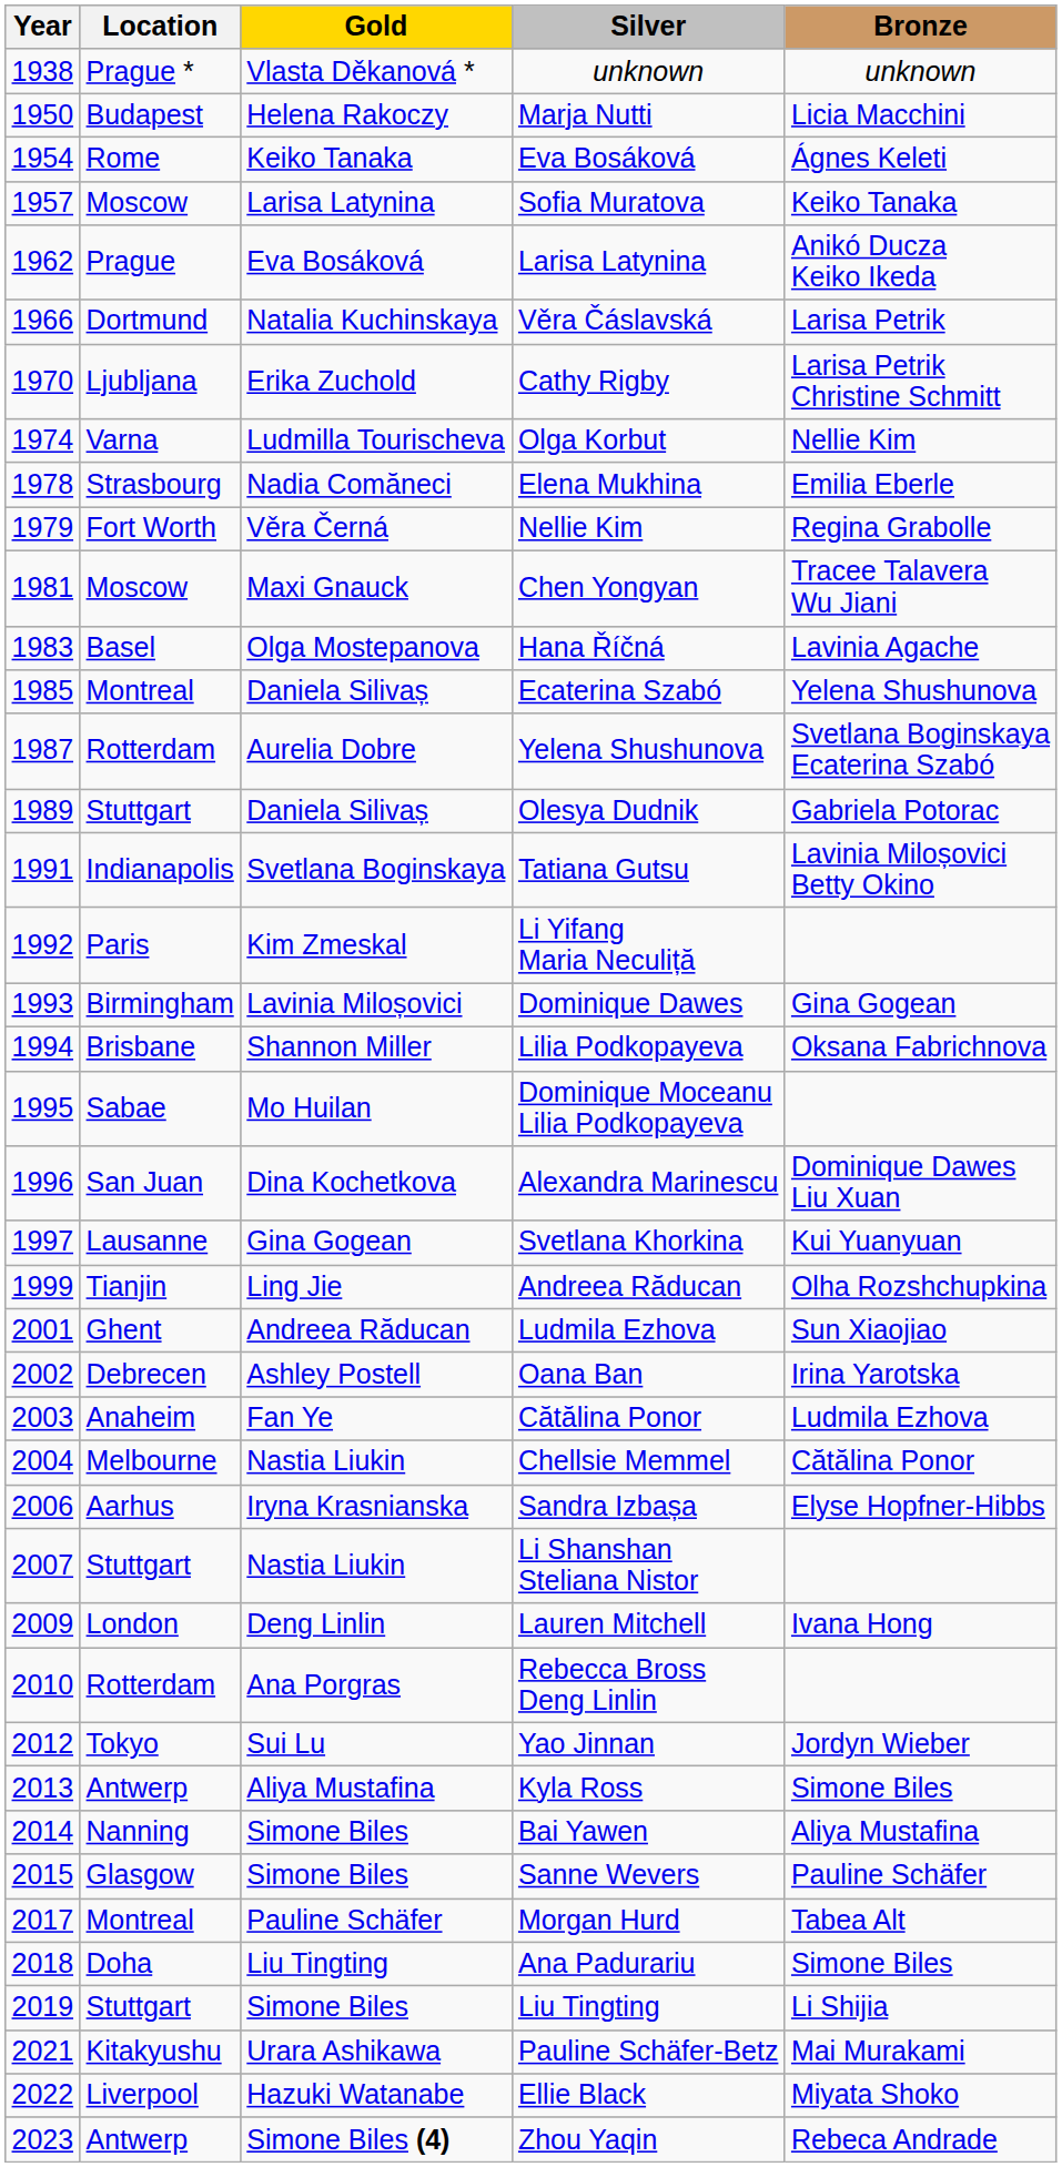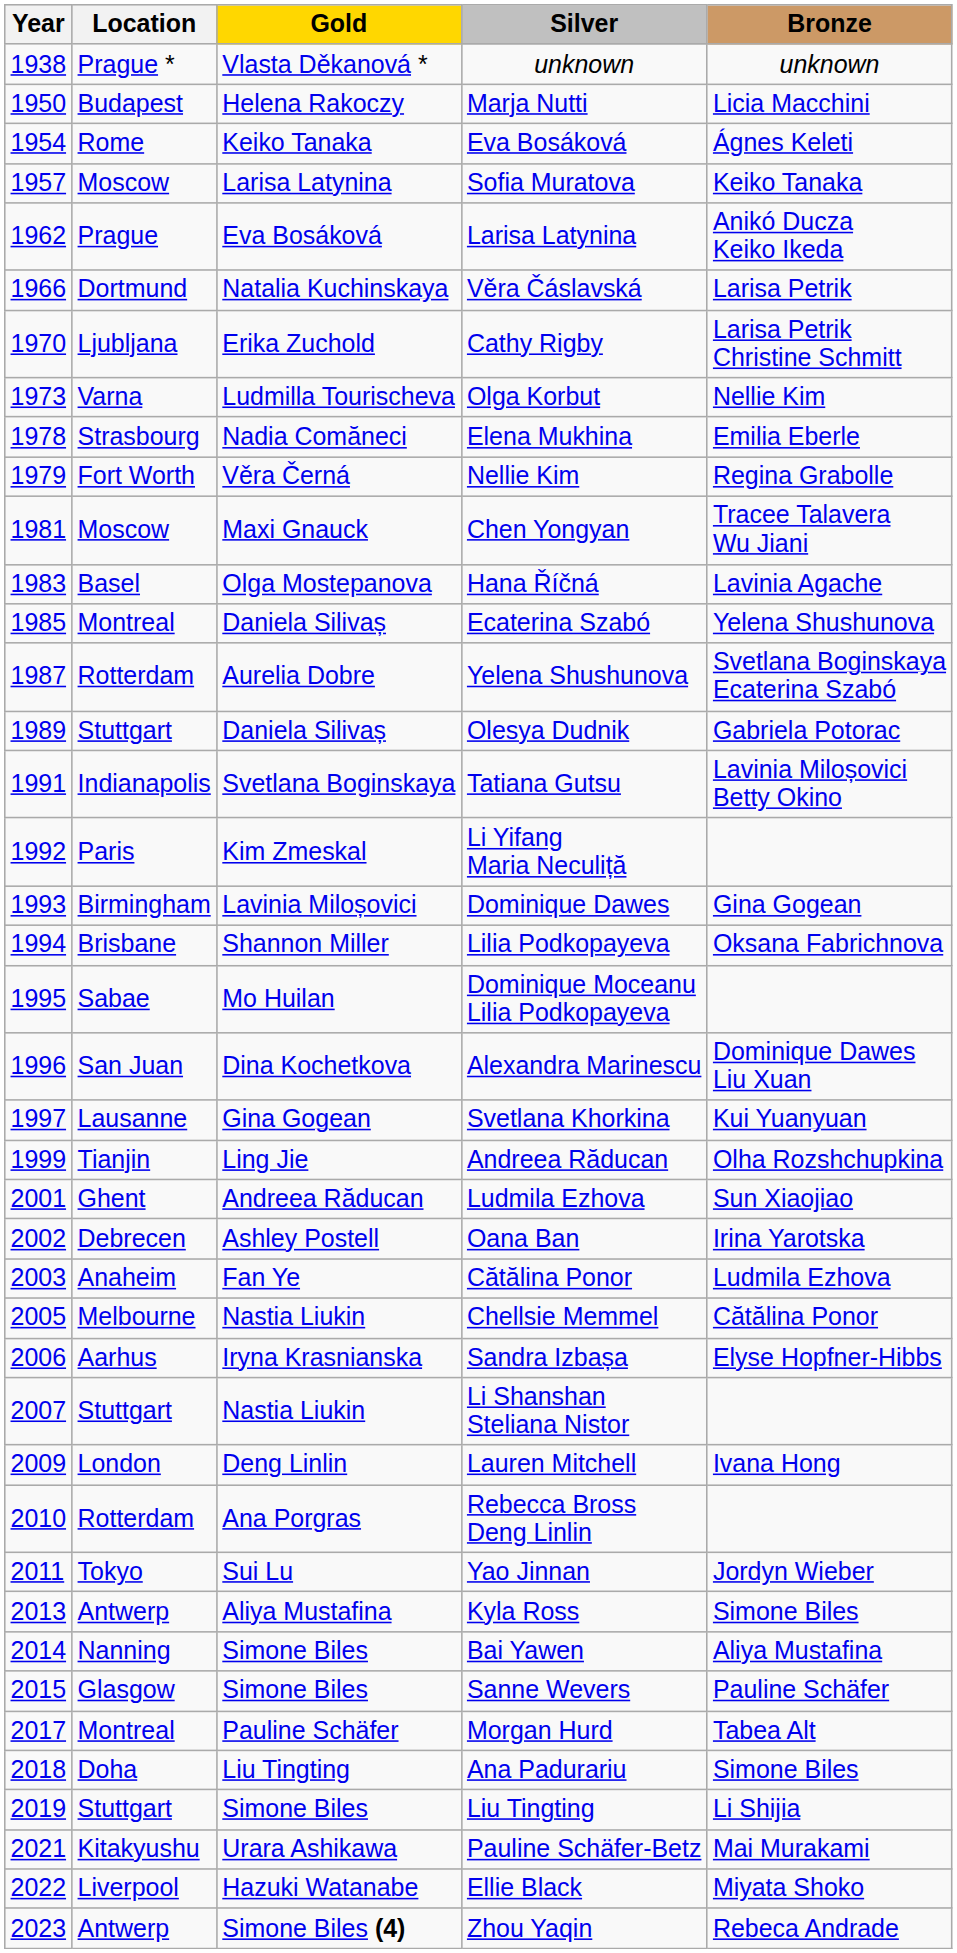Olga Korbut | Year: 1974 -> 1973
Chellsie Memmel | Year: 2004 -> 2005
Yao Jinnan | Year: 2012 -> 2011
